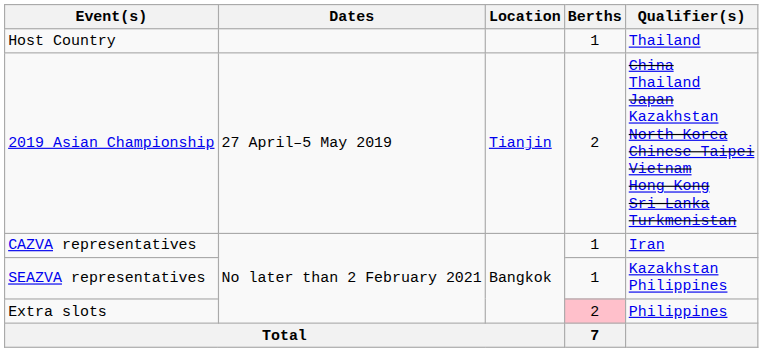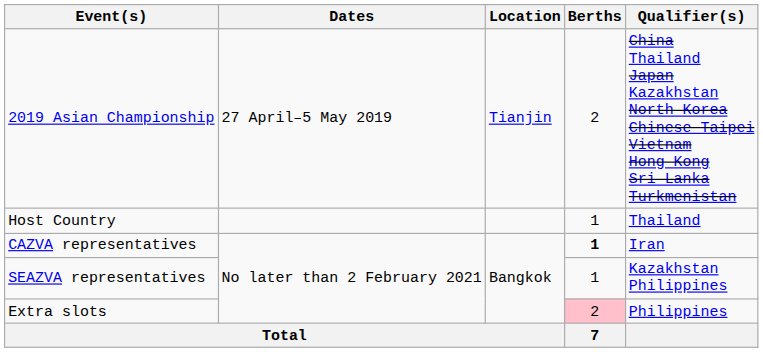rows swapped: Host Country <-> 2019 Asian Championship
CAZVA representatives | Berths: normal -> bold
